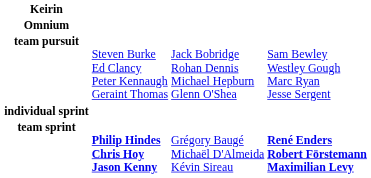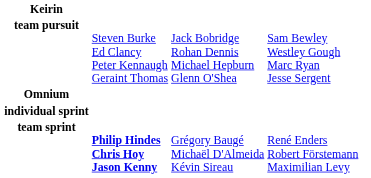rows swapped: Omnium <-> team pursuit
team sprint | column 4: bold -> normal
